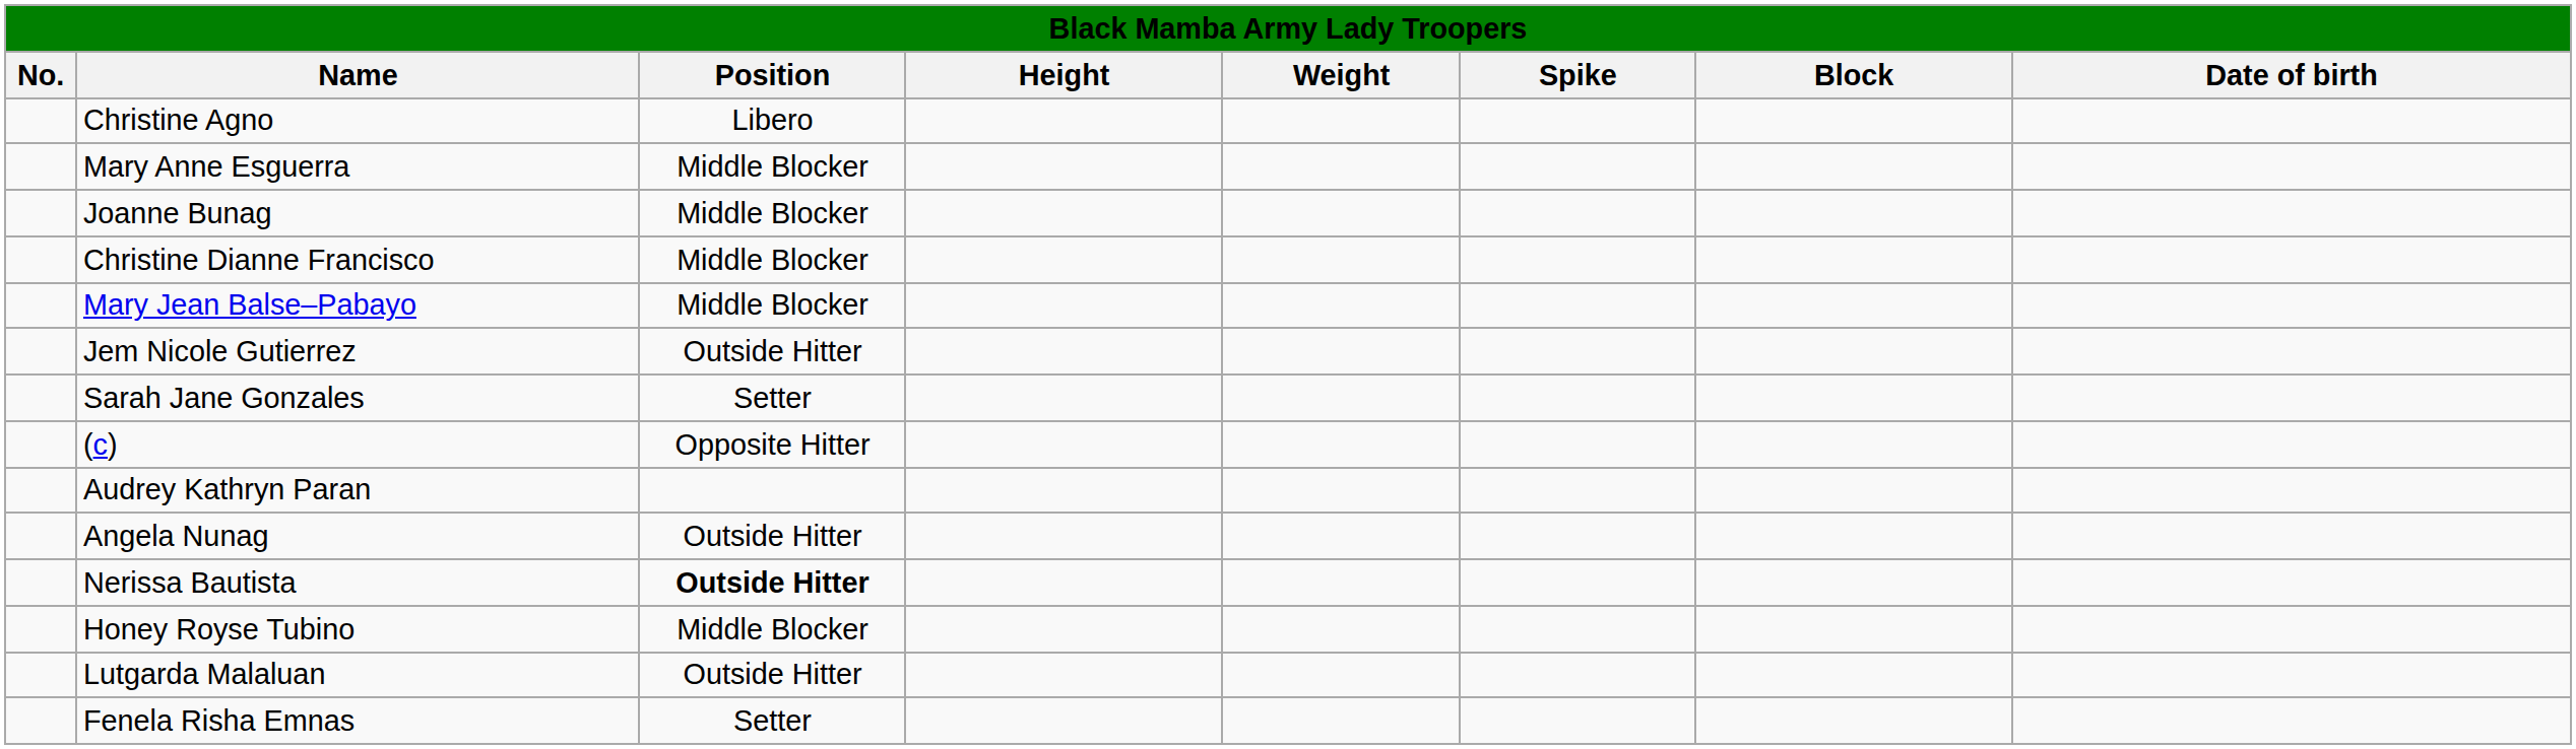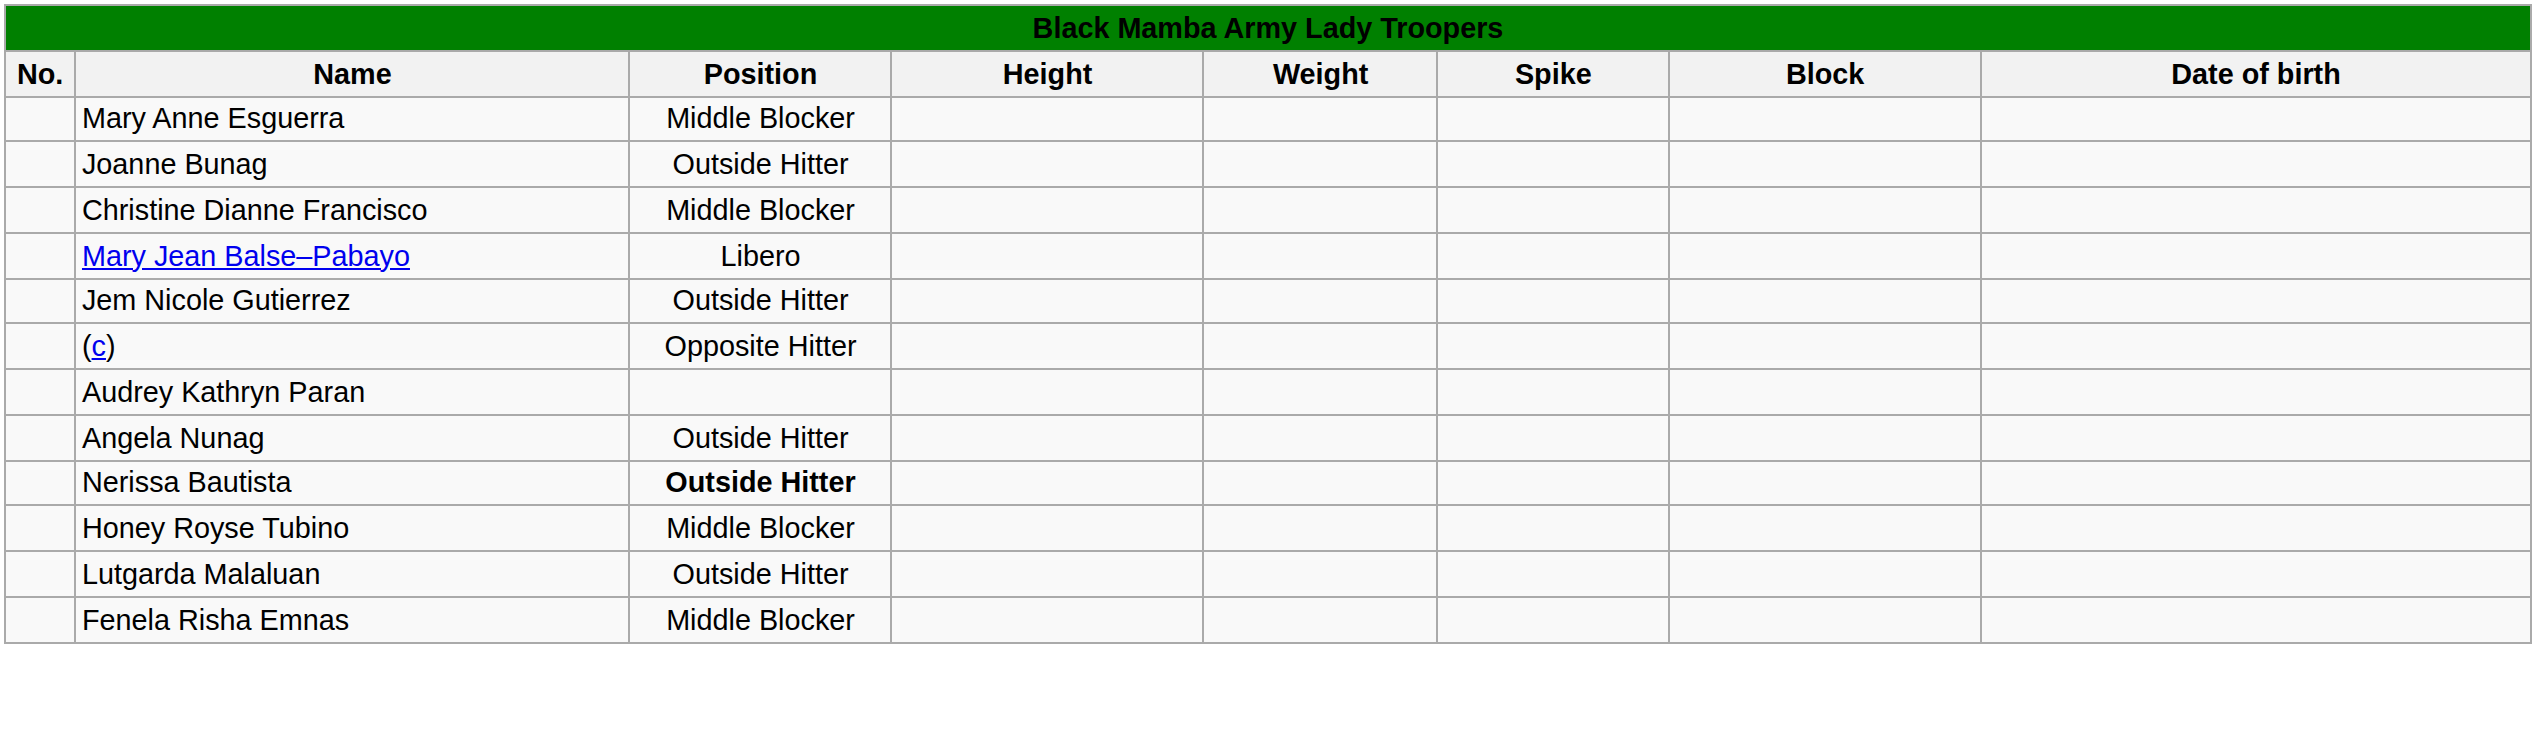- row: Christine Agno | Libero
Joanne Bunag | Position: Middle Blocker -> Outside Hitter
Mary Jean Balse–Pabayo | Position: Middle Blocker -> Libero
- row: Sarah Jane Gonzales | Setter
Fenela Risha Emnas | Position: Setter -> Middle Blocker
